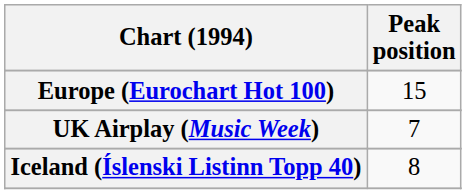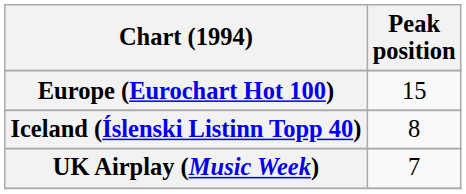rows swapped: Iceland (Íslenski Listinn Topp 40) <-> UK Airplay (Music Week)
